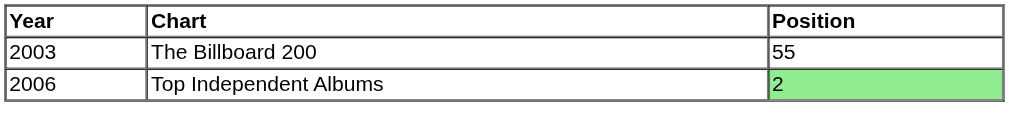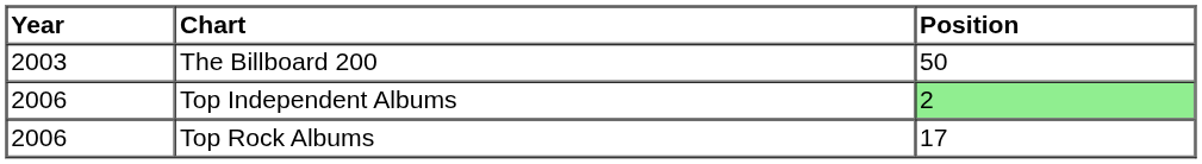The Billboard 200 | Position: 55 -> 50
+ row: 2006 | Top Rock Albums | 17
